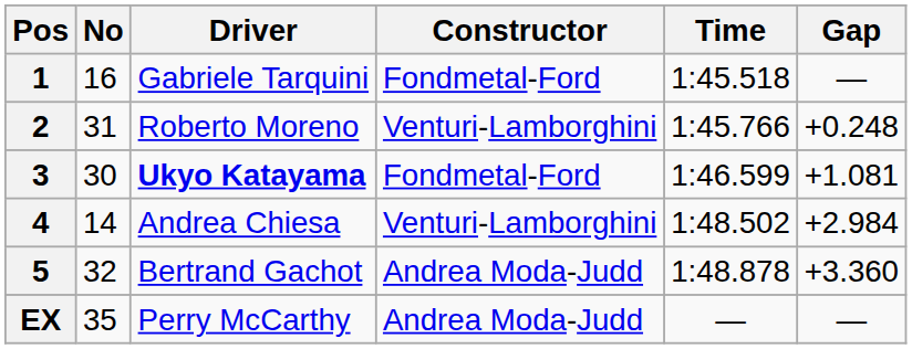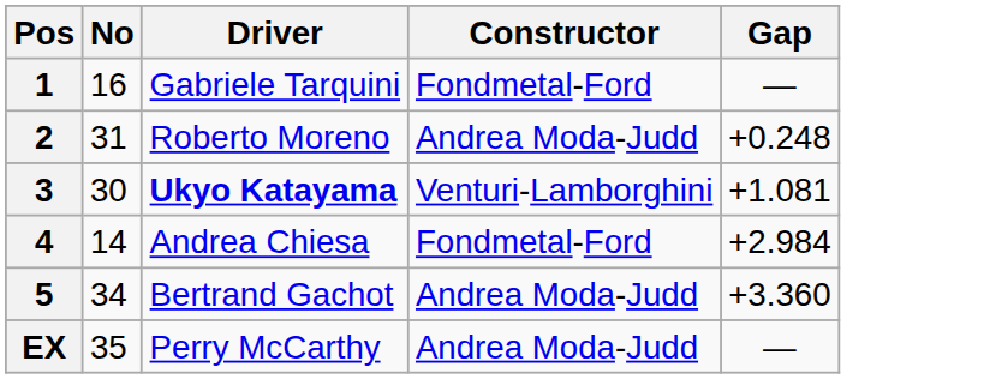- column: Time | 1:45.518 | 1:45.766 | 1:46.599 | 1:48.502 | 1:48.878 | —
2 | Constructor: Venturi-Lamborghini -> Andrea Moda-Judd
3 | Constructor: Fondmetal-Ford -> Venturi-Lamborghini
4 | Constructor: Venturi-Lamborghini -> Fondmetal-Ford
5 | No: 32 -> 34
